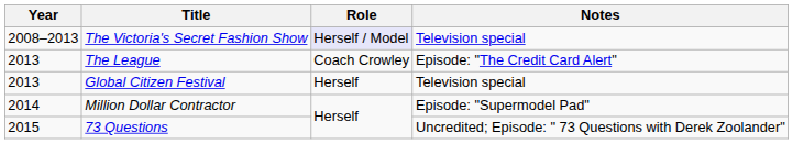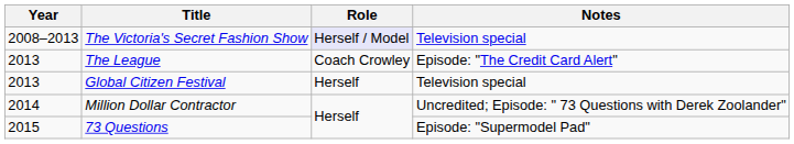Million Dollar Contractor | Notes: Episode: "Supermodel Pad" -> Uncredited; Episode: " 73 Questions with Derek Zoolander"
73 Questions | Notes: Uncredited; Episode: " 73 Questions with Derek Zoolander" -> Episode: "Supermodel Pad"
